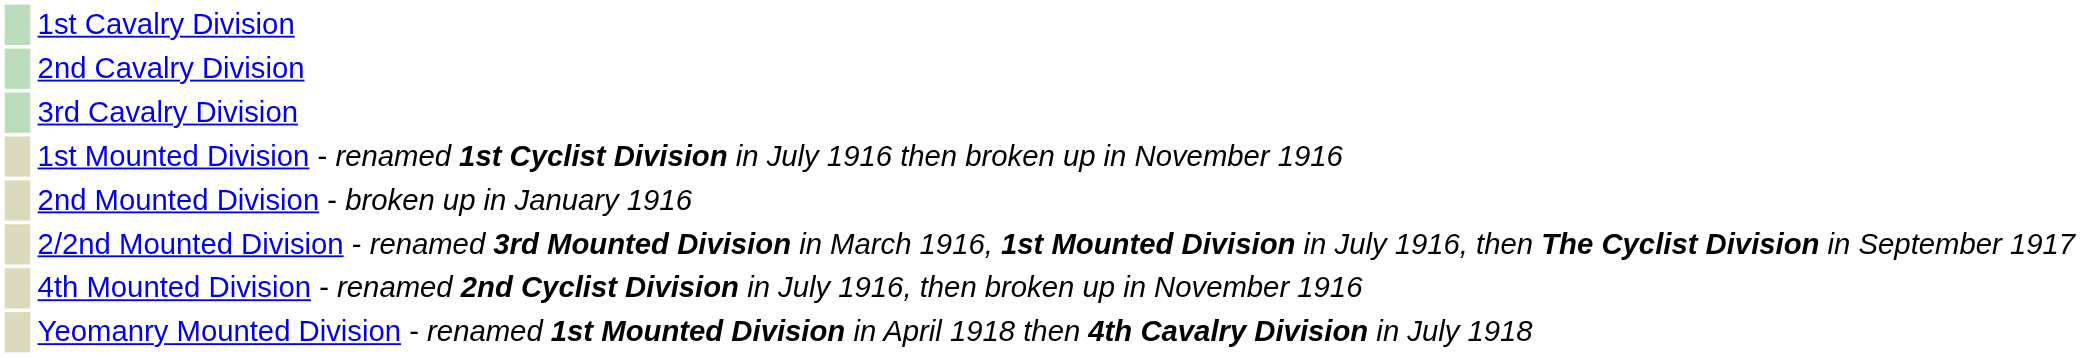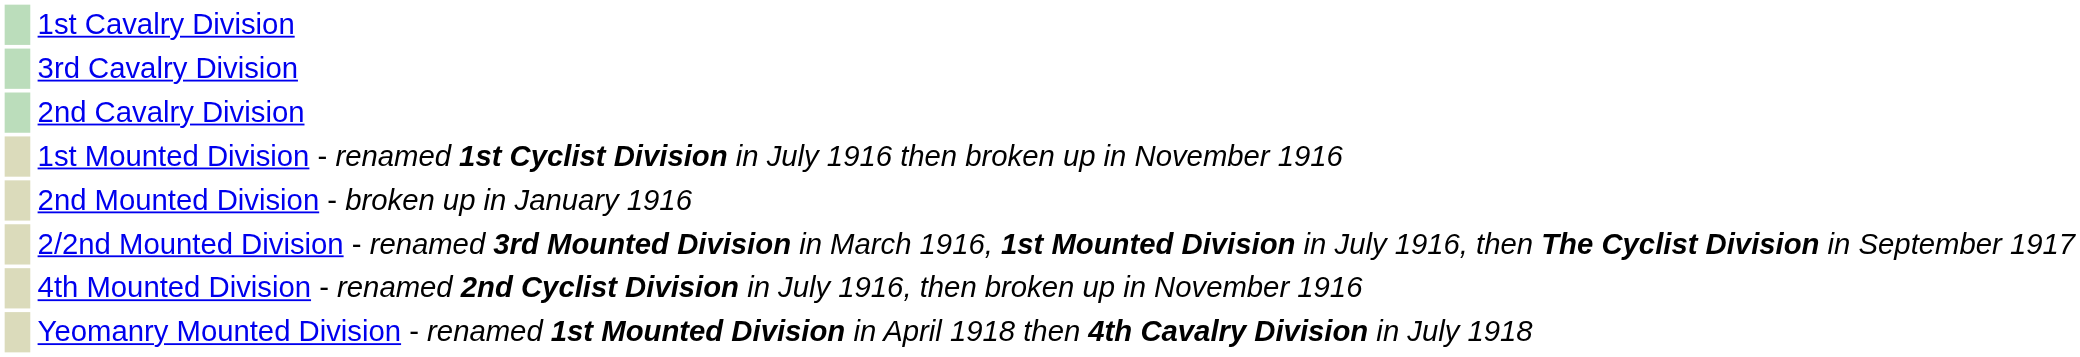rows swapped: 2nd Cavalry Division <-> 3rd Cavalry Division
